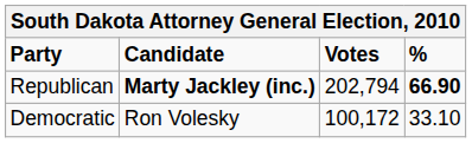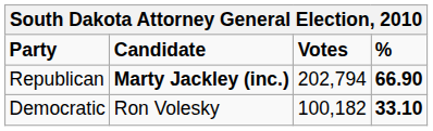Democratic | Votes: 100,172 -> 100,182
Democratic | %: normal -> bold
